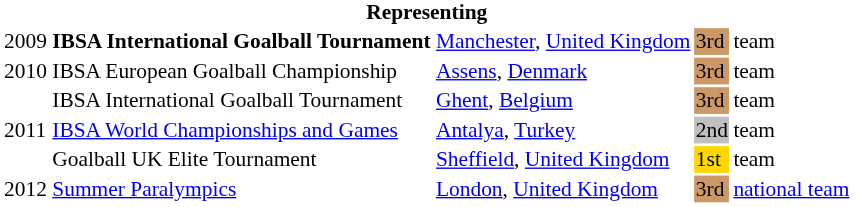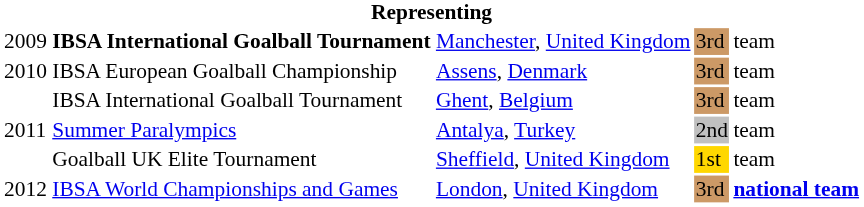Antalya, Turkey | column 2: IBSA World Championships and Games -> Summer Paralympics
London, United Kingdom | column 2: Summer Paralympics -> IBSA World Championships and Games
London, United Kingdom | column 5: normal -> bold
